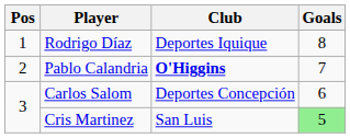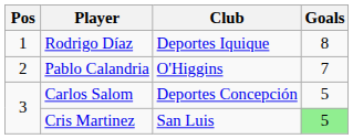Pablo Calandria | Club: bold -> normal
Carlos Salom | Goals: 6 -> 5
